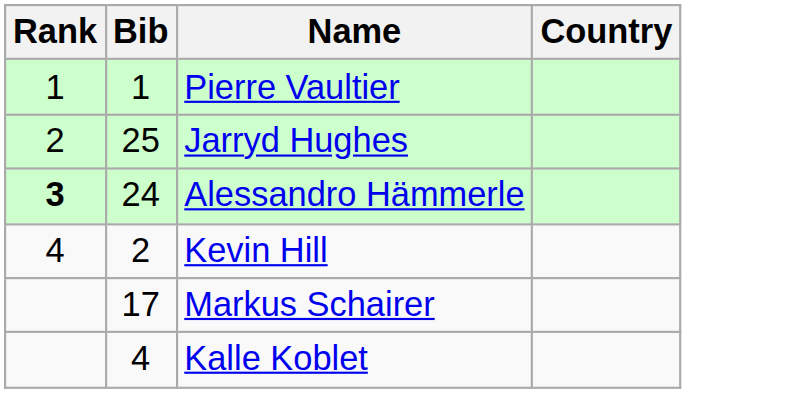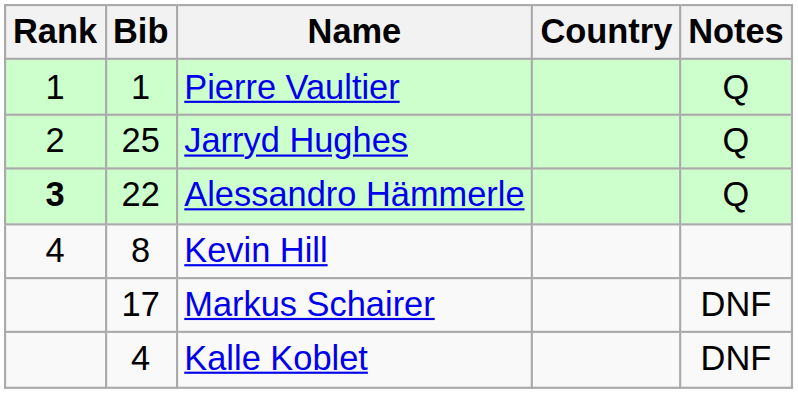+ column: Notes | Q | Q | Q | DNF | DNF
Alessandro Hämmerle | Bib: 24 -> 22
Kevin Hill | Bib: 2 -> 8
